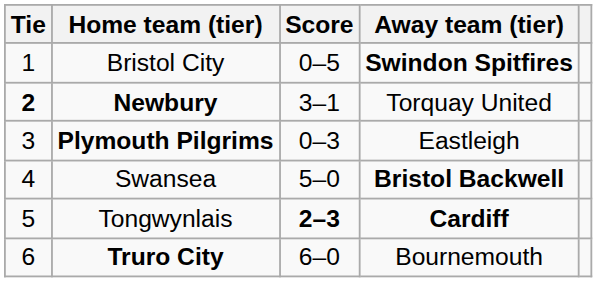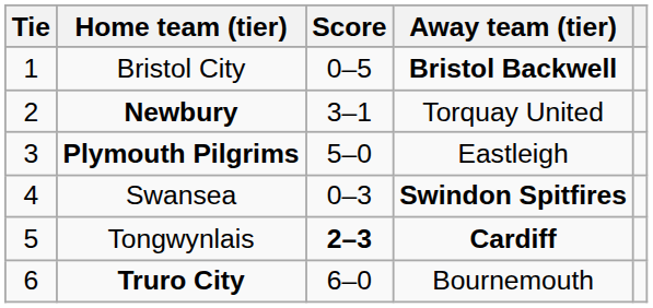Bristol City | Away team (tier): Swindon Spitfires -> Bristol Backwell
Newbury | Tie: bold -> normal
Plymouth Pilgrims | Score: 0–3 -> 5–0
Swansea | Score: 5–0 -> 0–3
Swansea | Away team (tier): Bristol Backwell -> Swindon Spitfires
